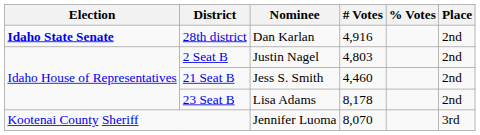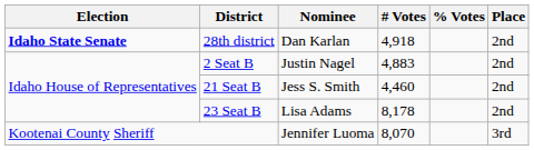28th district | # Votes: 4,916 -> 4,918
2 Seat B | # Votes: 4,803 -> 4,883
